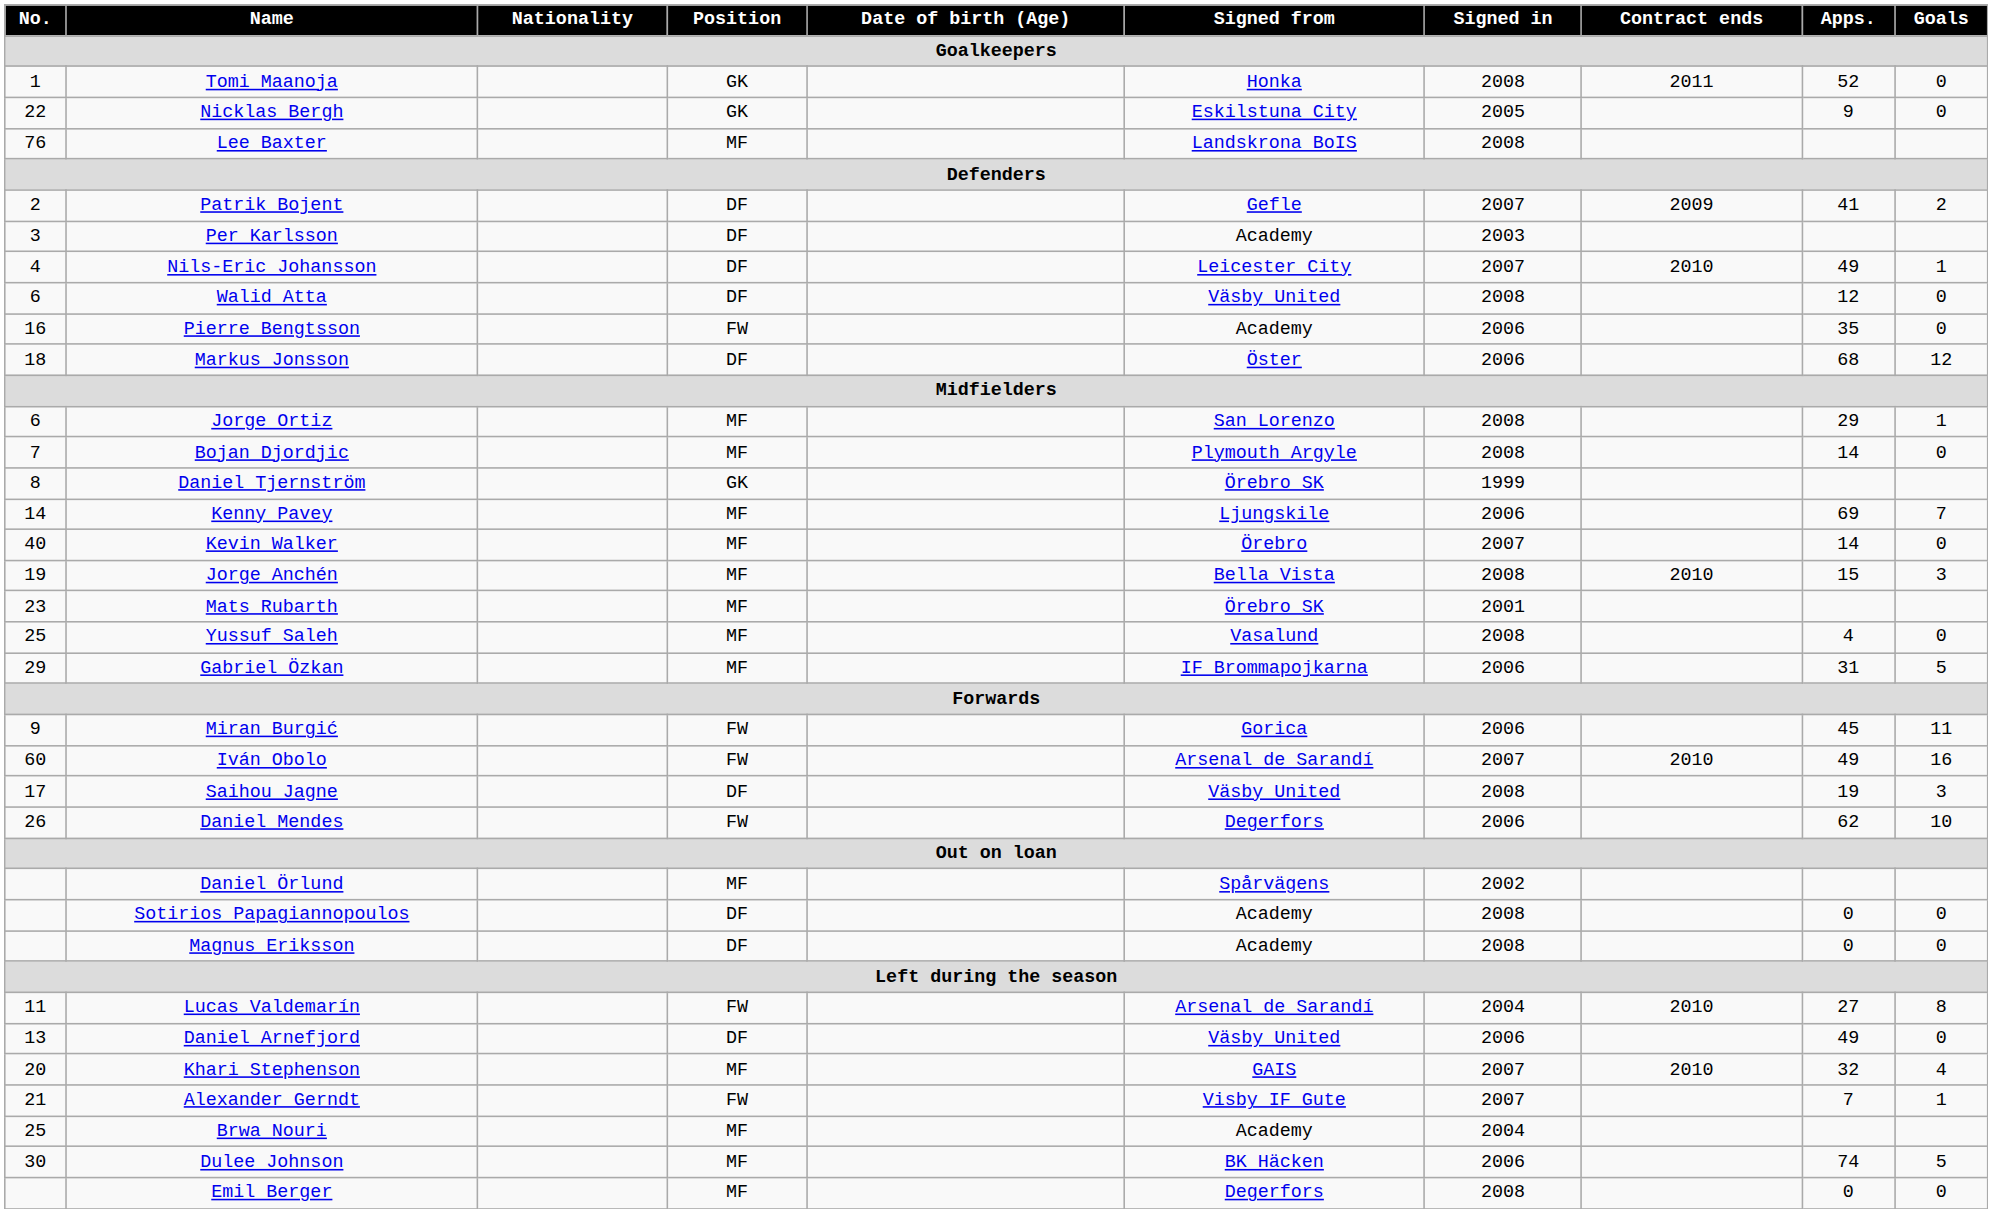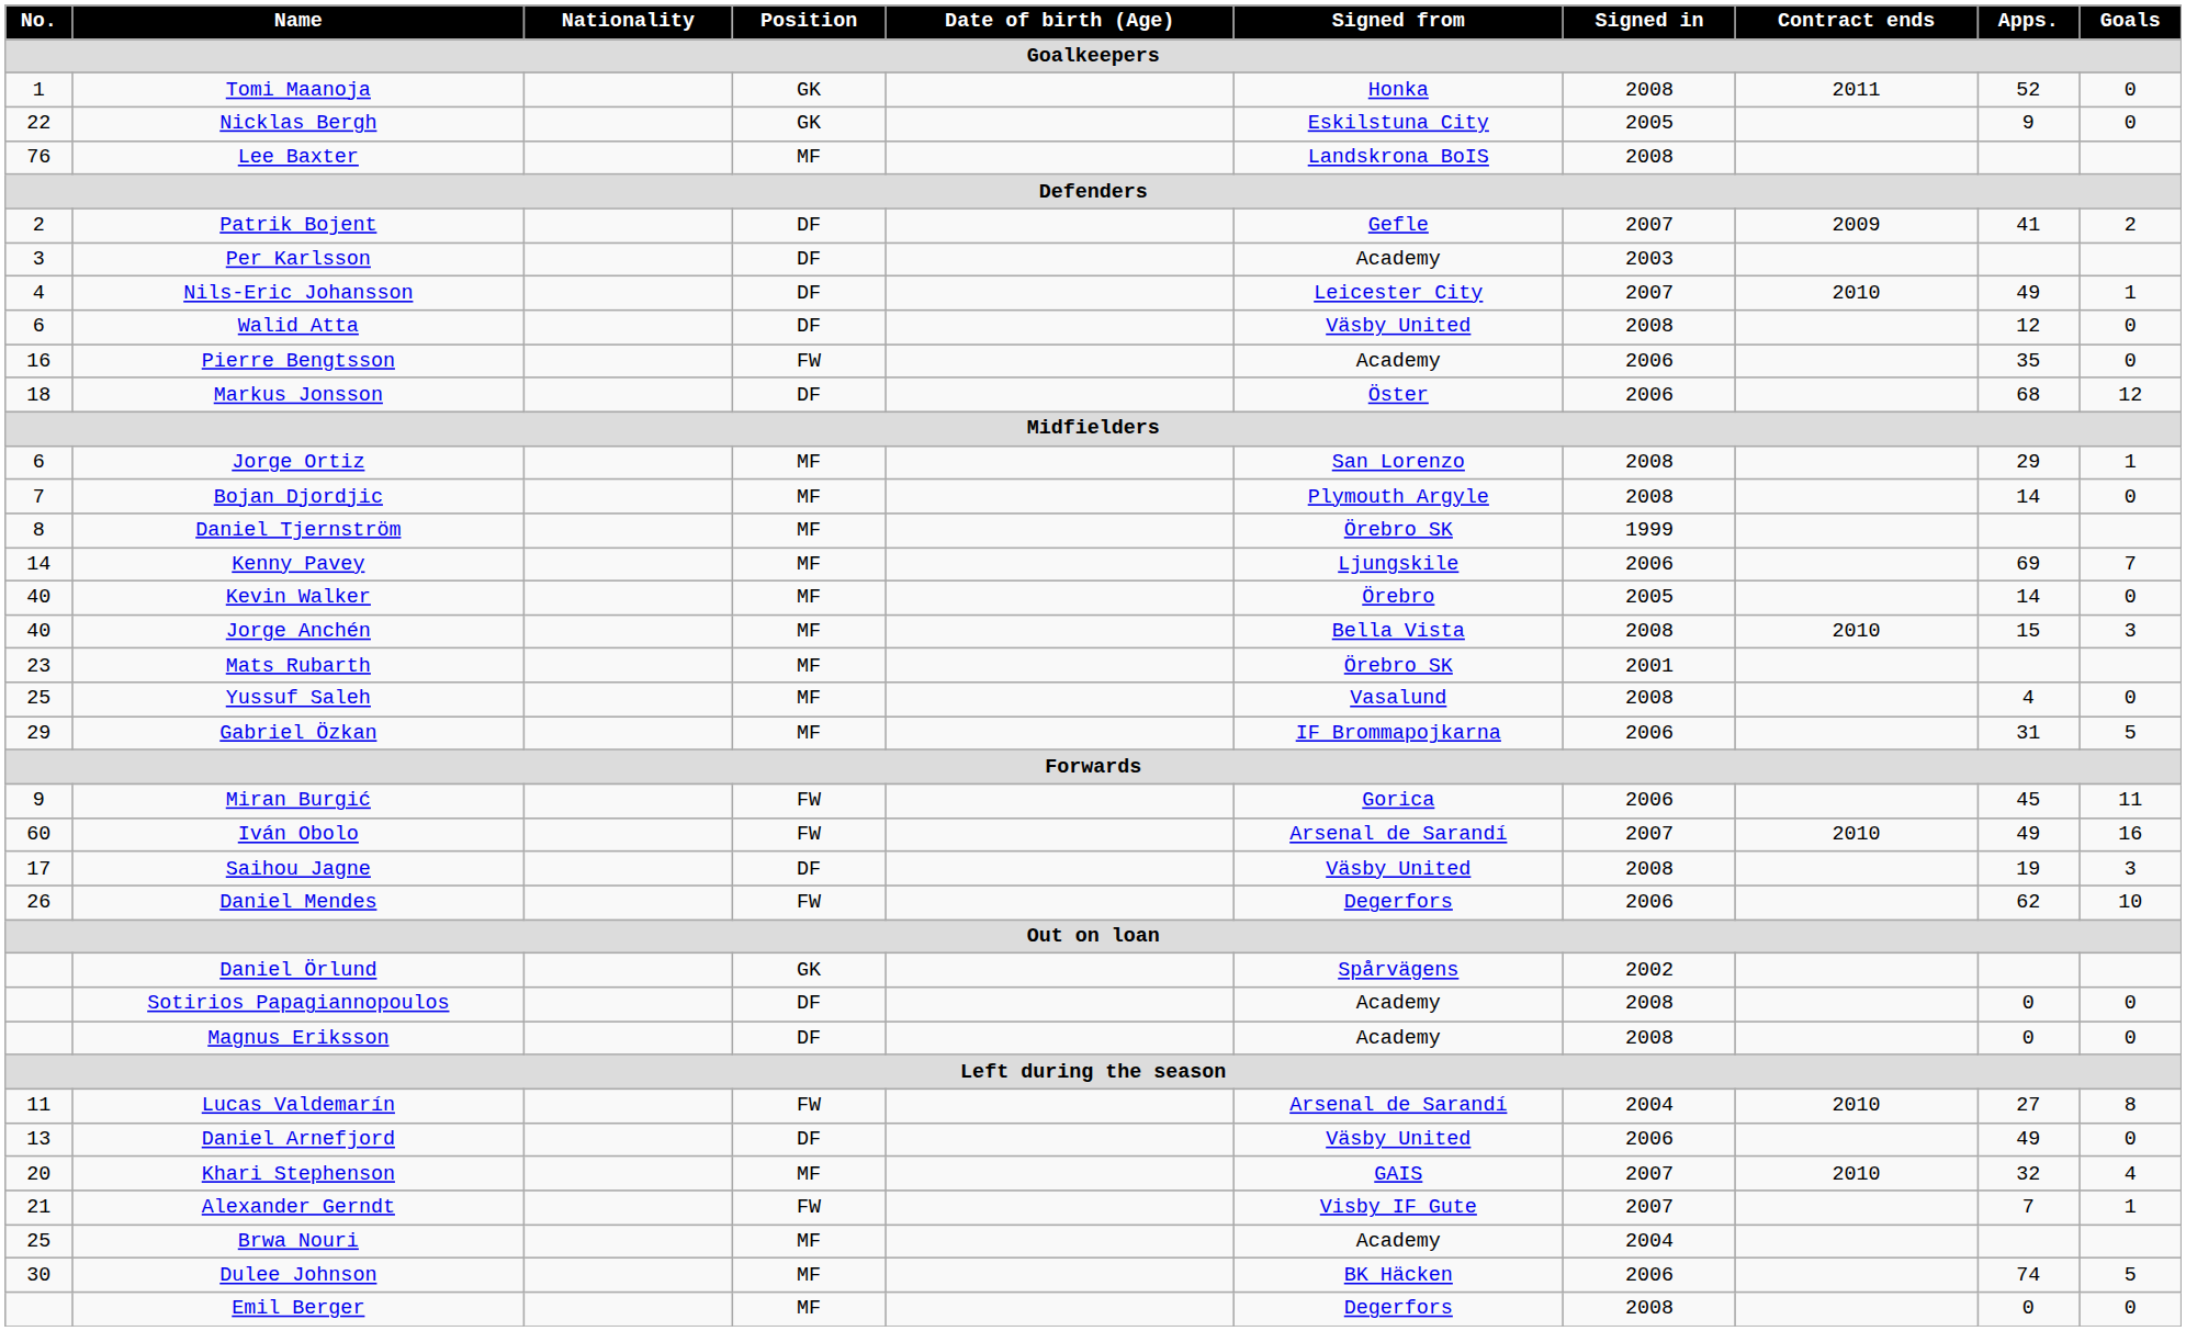Daniel Tjernström | Position: GK -> MF
Kevin Walker | Signed in: 2007 -> 2005
Jorge Anchén | No.: 19 -> 40
Daniel Örlund | Position: MF -> GK
